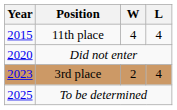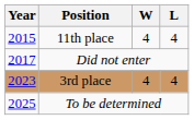Did not enter | Year: 2020 -> 2017
3rd place | W: 2 -> 4
